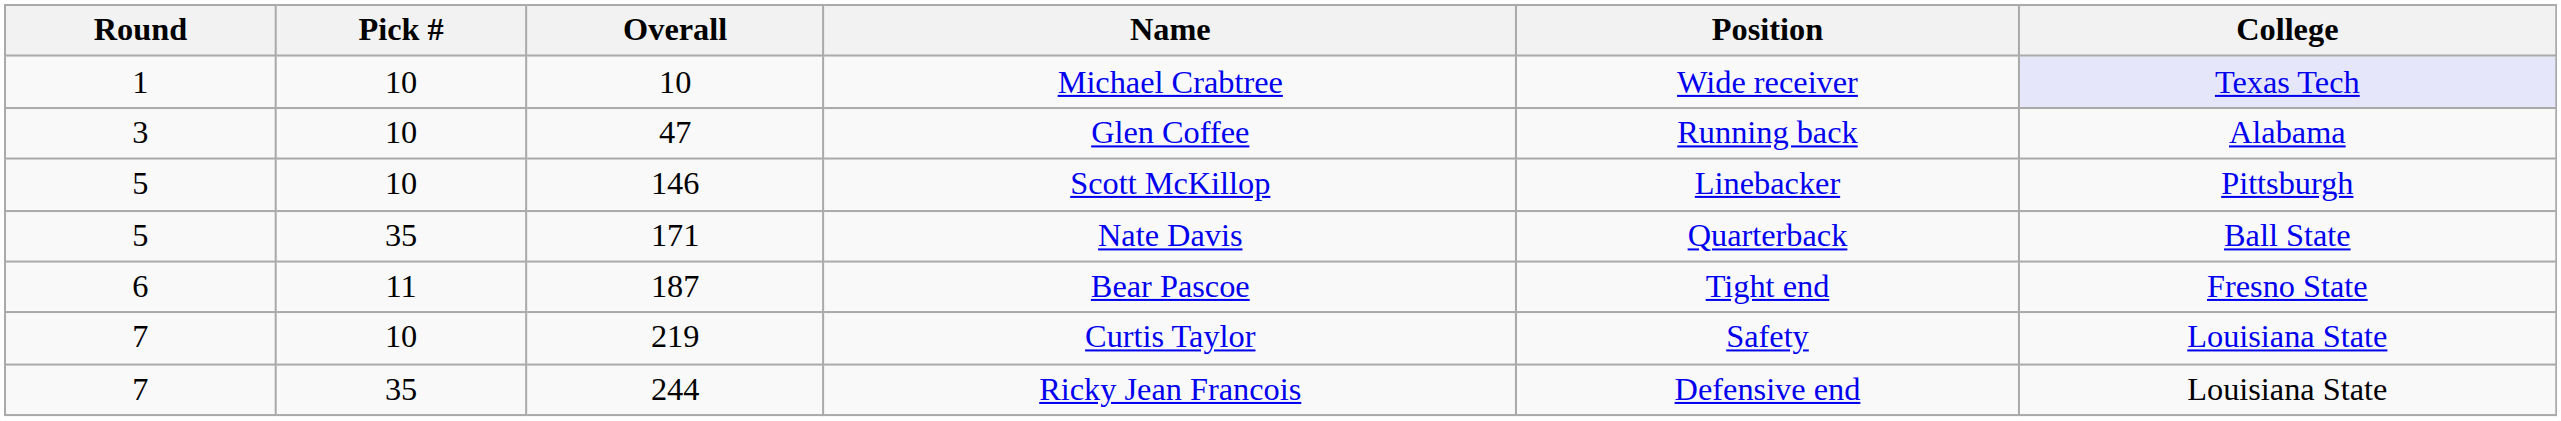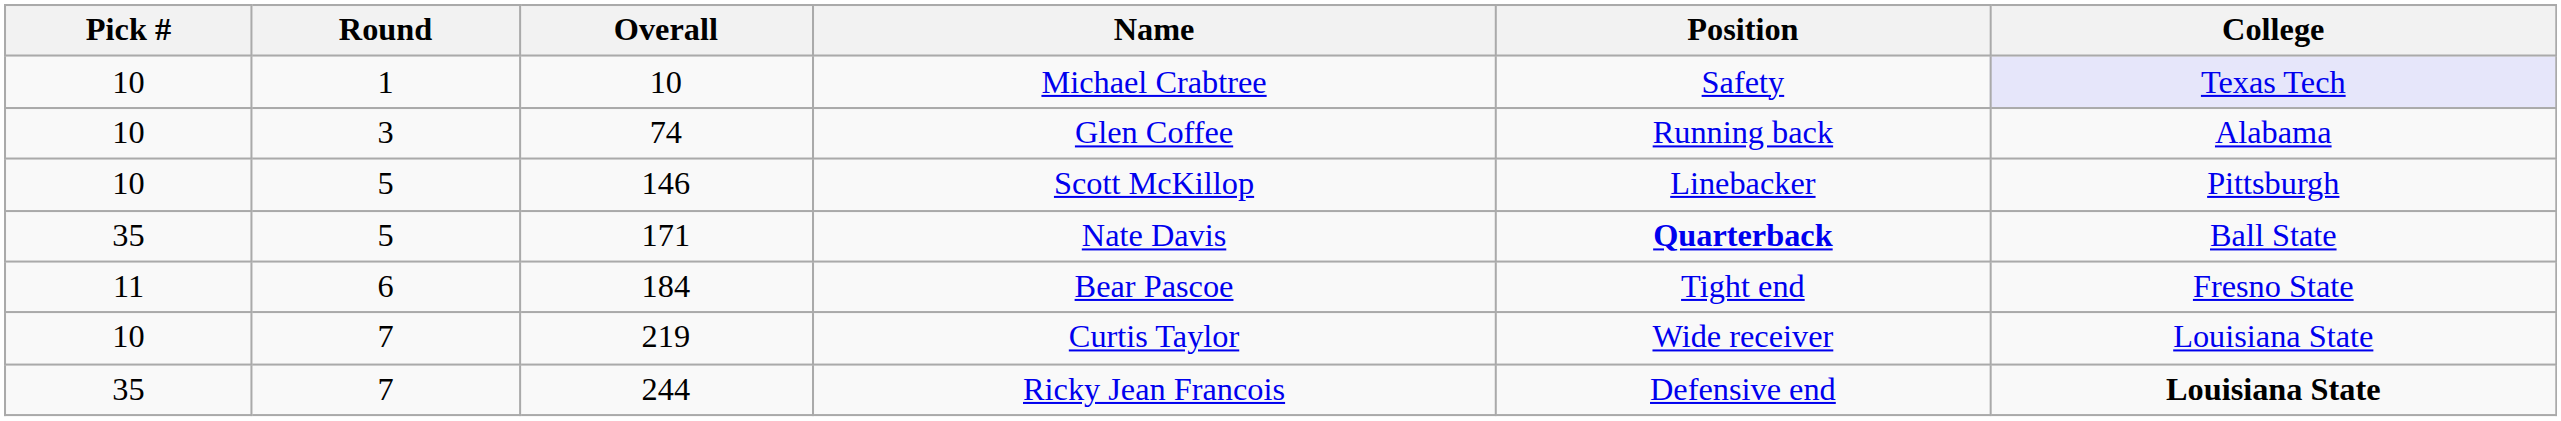columns swapped: Round <-> Pick #
Michael Crabtree | Position: Wide receiver -> Safety
Glen Coffee | Overall: 47 -> 74
Nate Davis | Position: normal -> bold
Bear Pascoe | Overall: 187 -> 184
Curtis Taylor | Position: Safety -> Wide receiver
Ricky Jean Francois | College: normal -> bold
